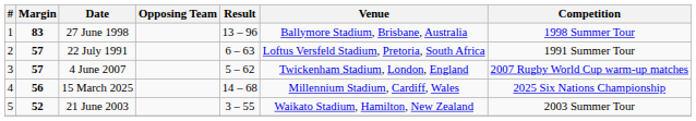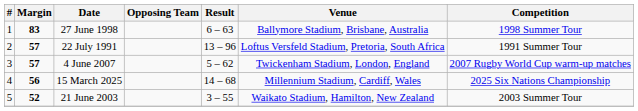27 June 1998 | Result: 13 – 96 -> 6 – 63
22 July 1991 | Result: 6 – 63 -> 13 – 96
